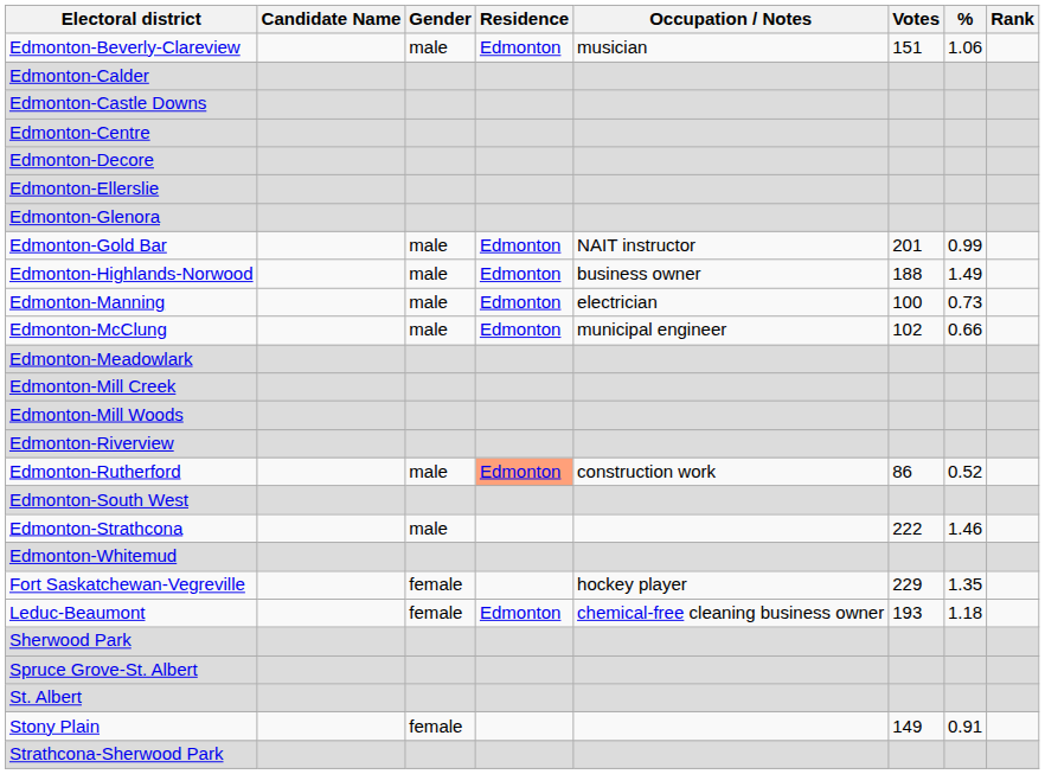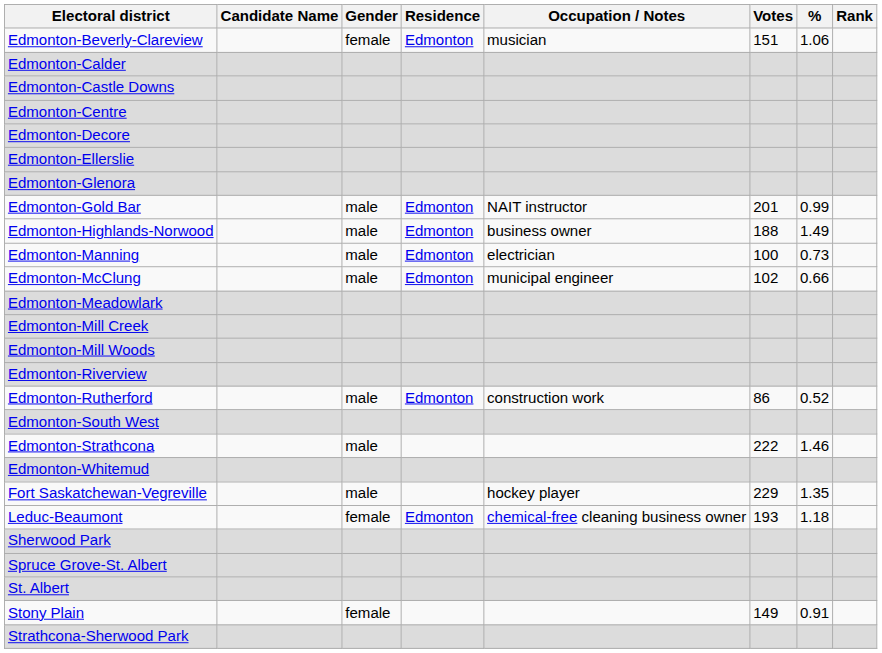Edmonton-Beverly-Clareview | Gender: male -> female
Edmonton-Rutherford | Residence: lightsalmon background -> no background
Fort Saskatchewan-Vegreville | Gender: female -> male
